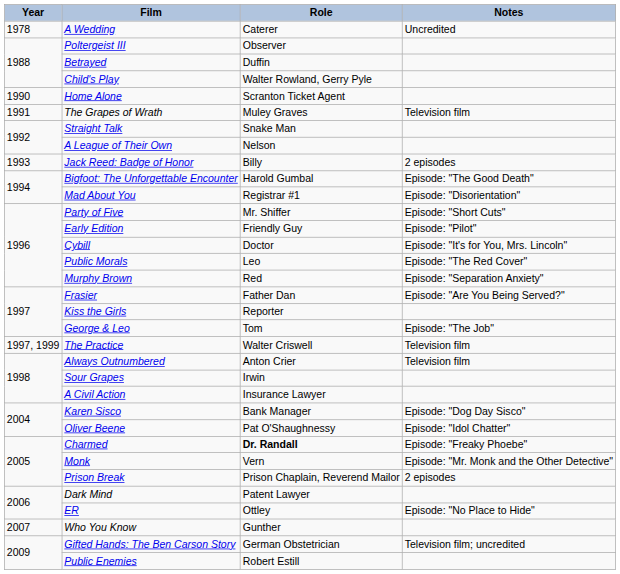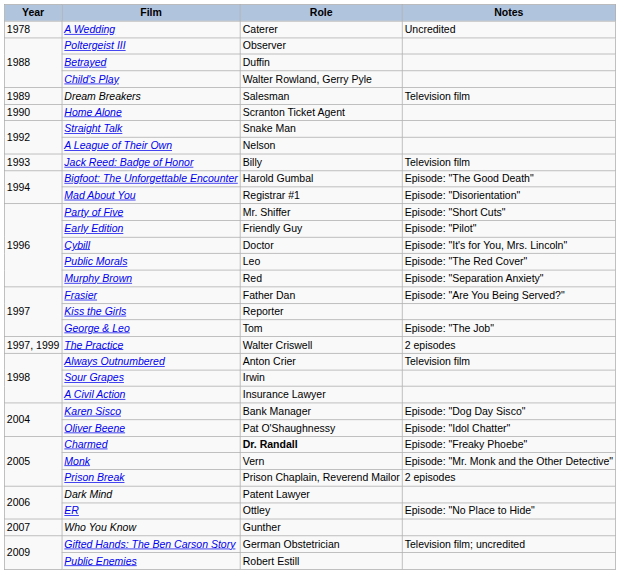+ row: 1989 | Dream Breakers | Salesman | Television film
- row: 1991 | The Grapes of Wrath | Muley Graves | Television film
Jack Reed: Badge of Honor | Notes: 2 episodes -> Television film
The Practice | Notes: Television film -> 2 episodes
